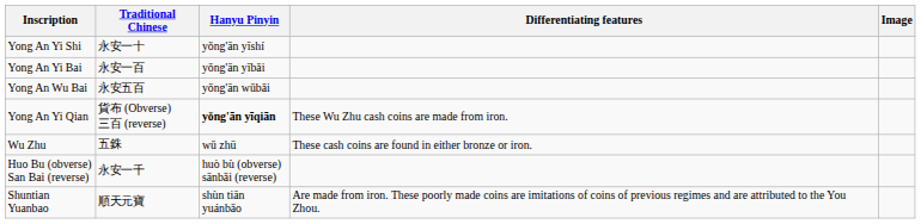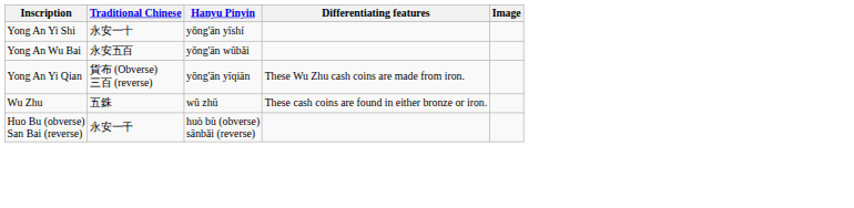- row: Yong An Yi Bai | 永安一百 | yǒng'ān yībǎi
Yong An Yi Qian | Hanyu Pinyin: bold -> normal
- row: Shuntian Yuanbao | 順天元寶 | shùn tiān yuánbǎo | Are made from iron. These poorly made coins are imitations of coins of previous regimes and are attributed to the You Zhou.
